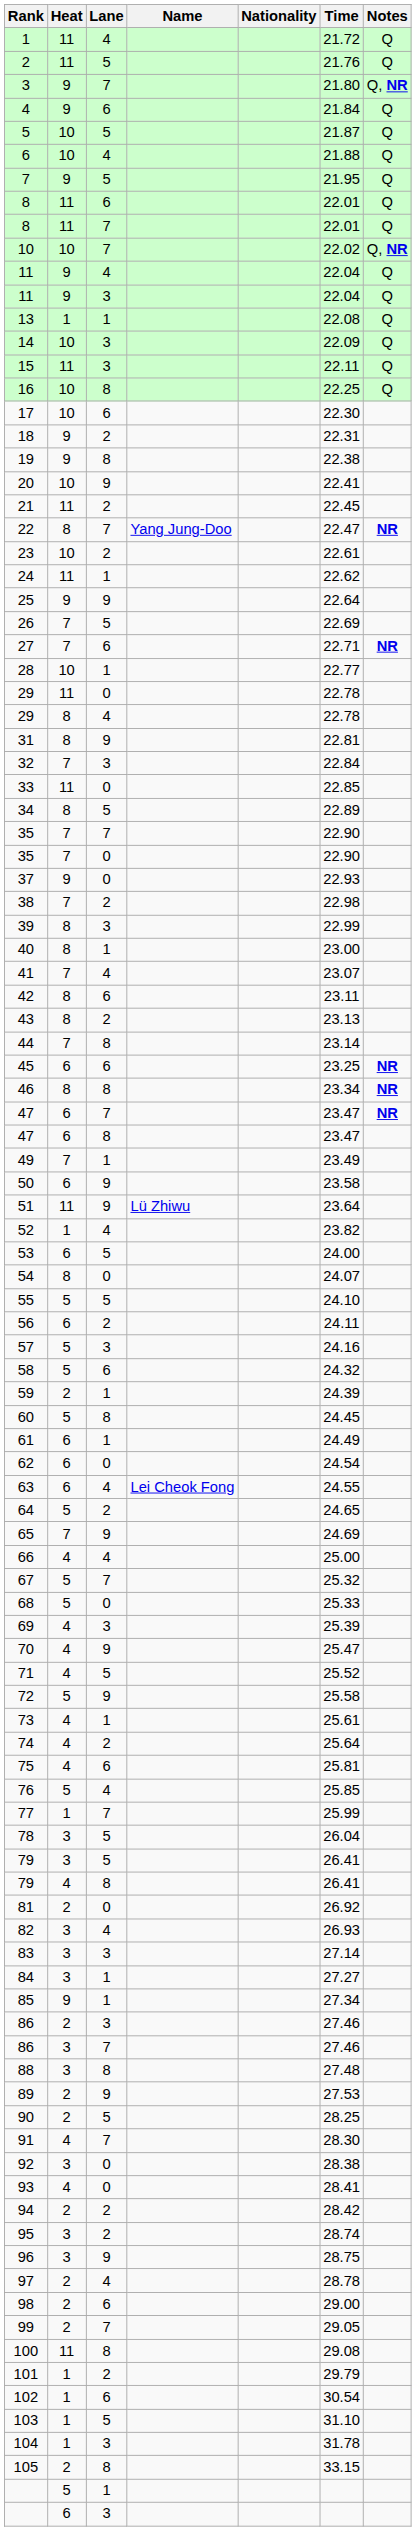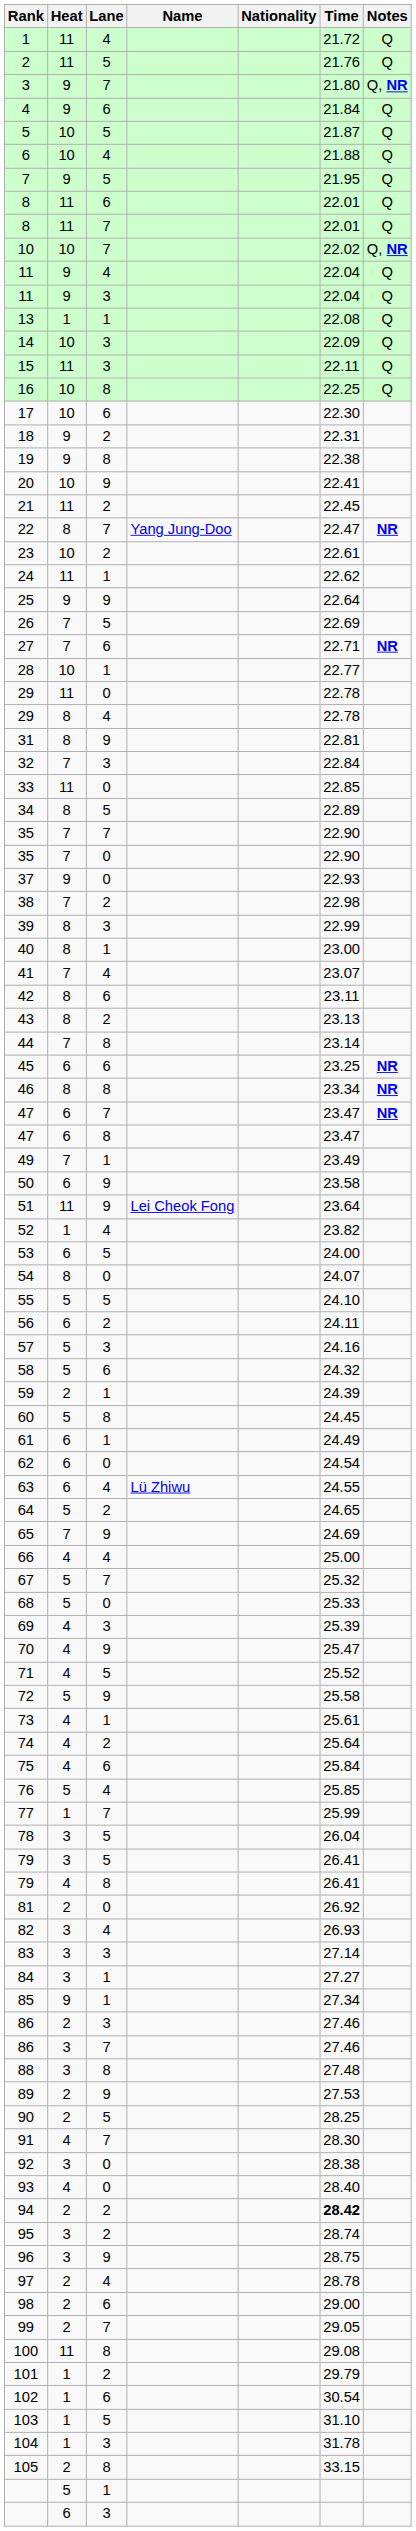51 | Name: Lü Zhiwu -> Lei Cheok Fong
63 | Name: Lei Cheok Fong -> Lü Zhiwu
75 | Time: 25.81 -> 25.84
93 | Time: 28.41 -> 28.40
94 | Time: normal -> bold
